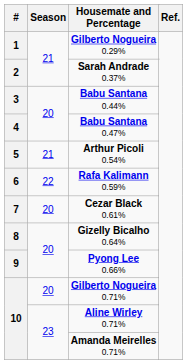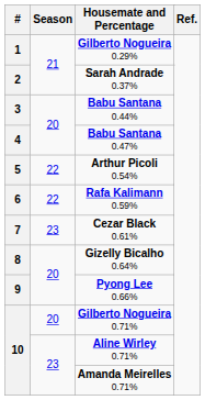Arthur Picoli 0.54% | Season: 21 -> 22
Cezar Black 0.61% | Season: 20 -> 23
